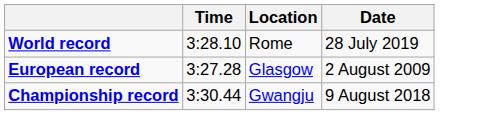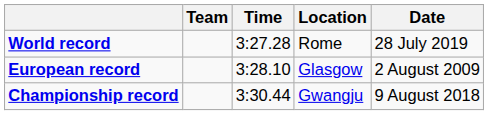+ column: Team
World record | Time: 3:28.10 -> 3:27.28
European record | Time: 3:27.28 -> 3:28.10
